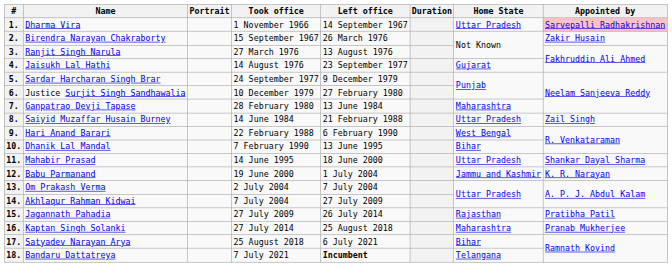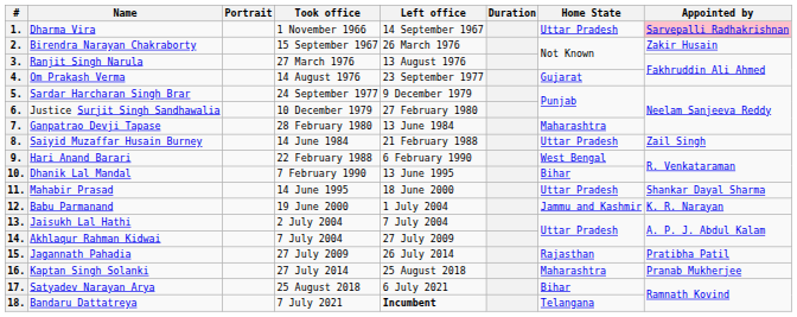4. | Name: Jaisukh Lal Hathi -> Om Prakash Verma
13. | Name: Om Prakash Verma -> Jaisukh Lal Hathi
